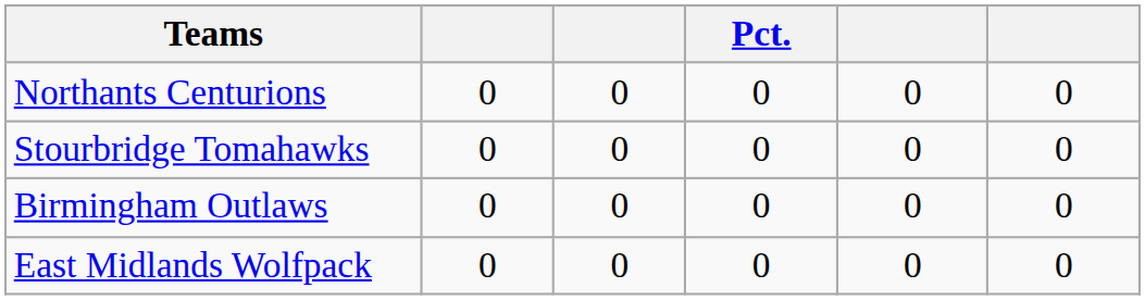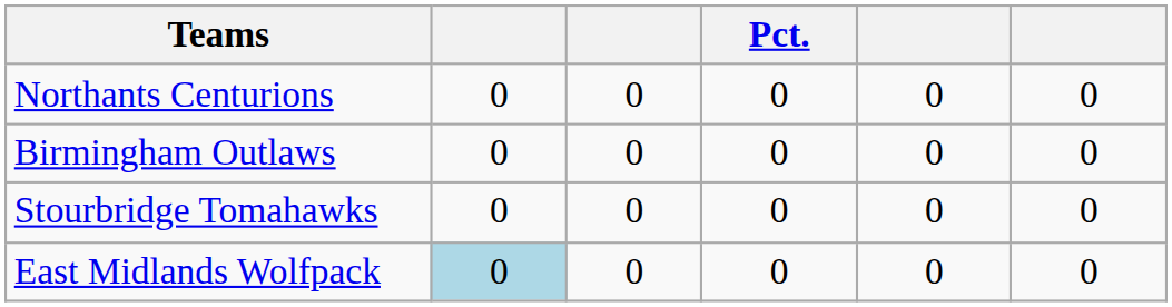rows swapped: Stourbridge Tomahawks <-> Birmingham Outlaws
East Midlands Wolfpack | column 2: no background -> lightblue background
